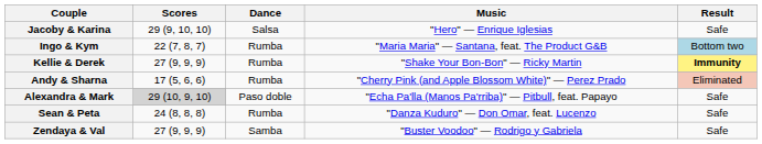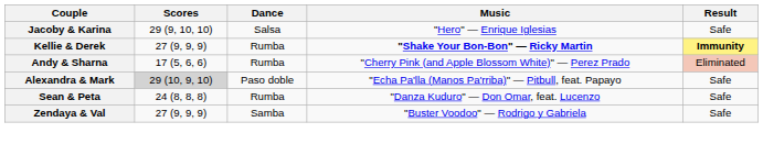- row: Ingo & Kym | 22 (7, 8, 7) | Rumba | "Maria Maria" — Santana, feat. The Product G&B | Bottom two
Kellie & Derek | Music: normal -> bold
